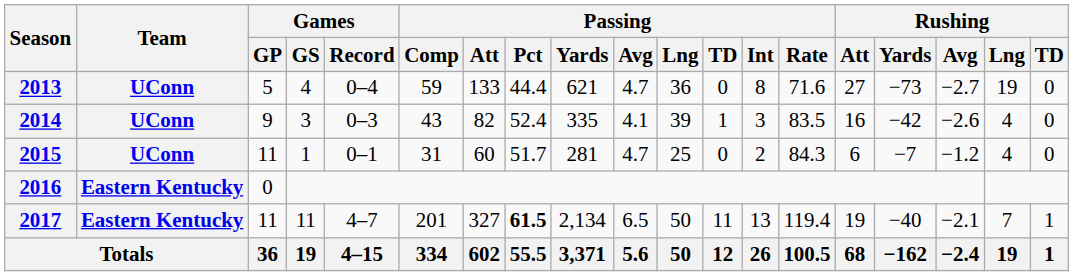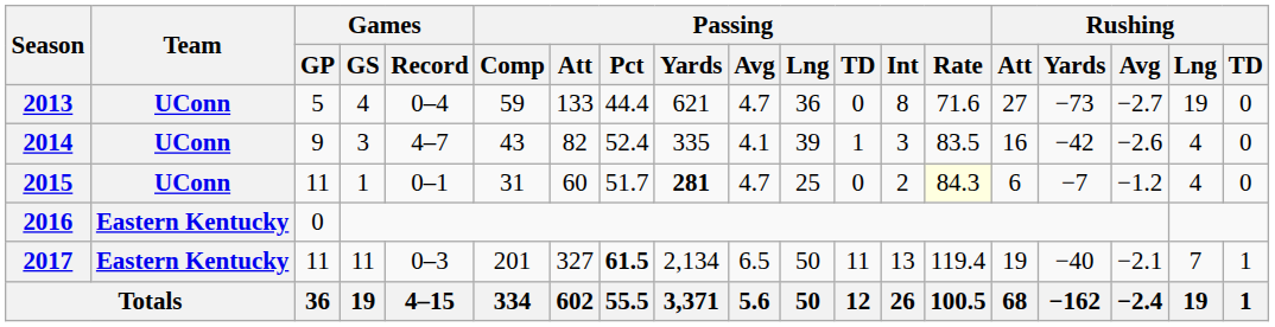2014 | Games / Record: 0–3 -> 4–7
2015 | Passing / Yards: normal -> bold
2015 | Passing / Rate: no background -> lightyellow background
2017 | Games / Record: 4–7 -> 0–3
